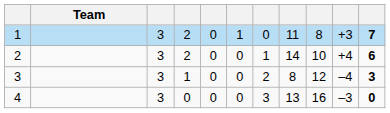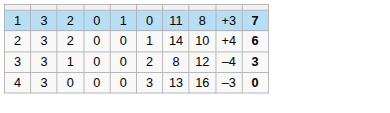- column: Team
